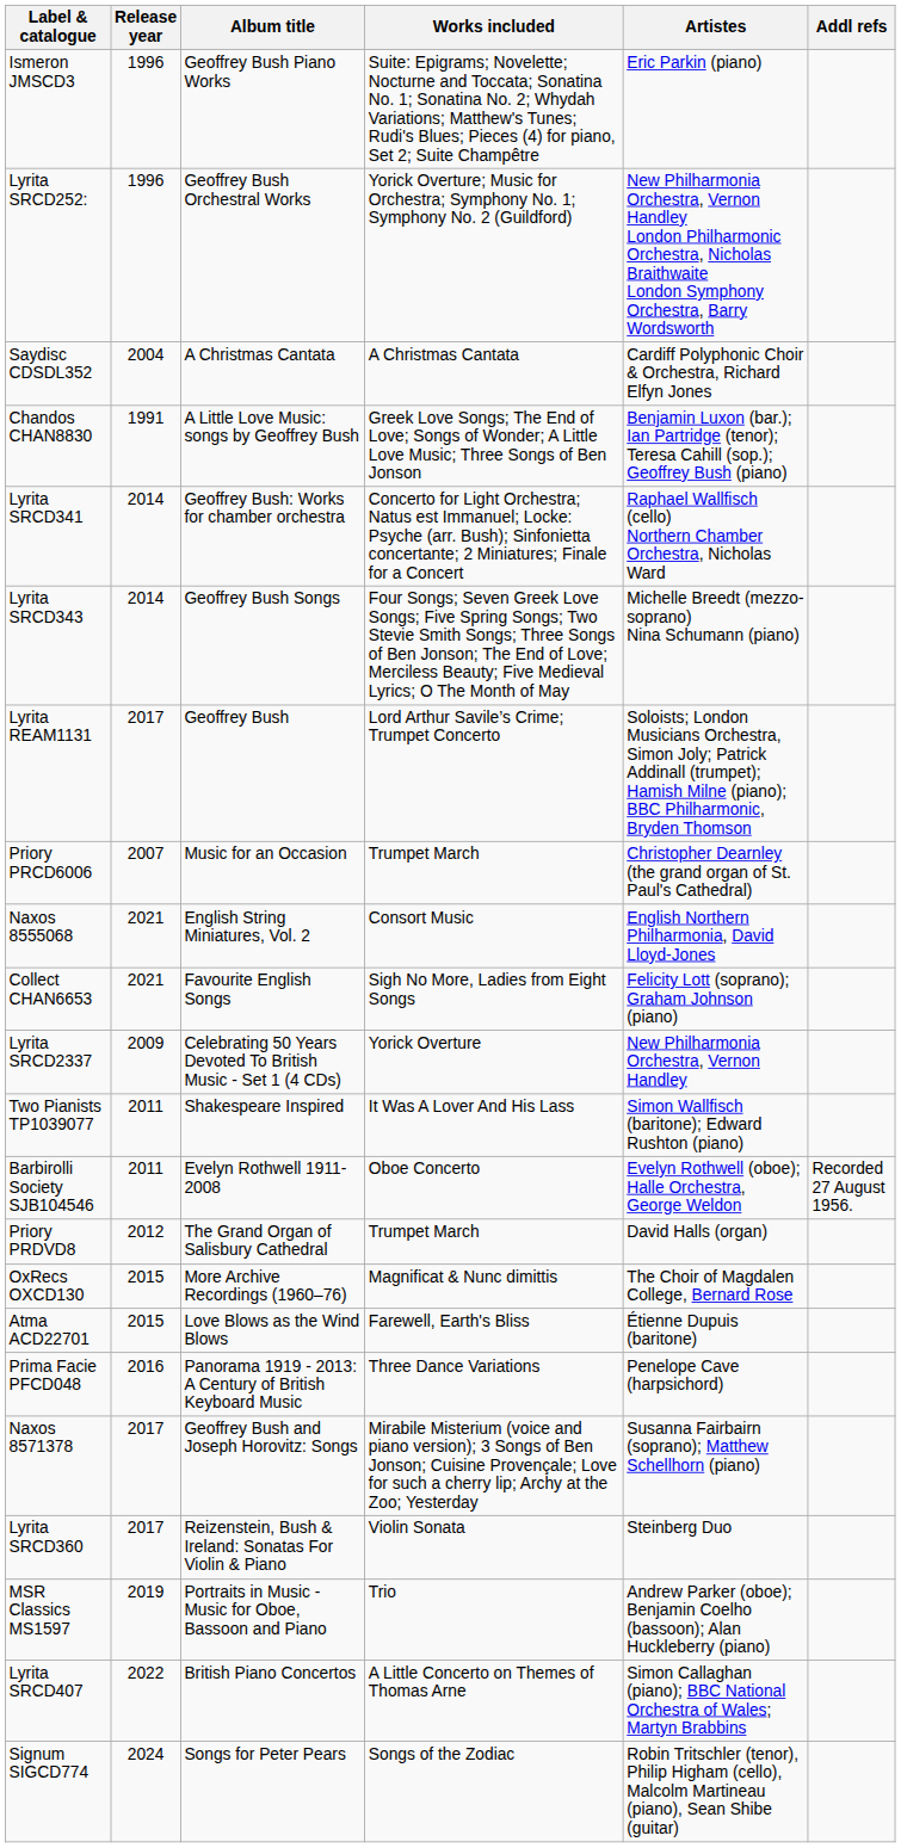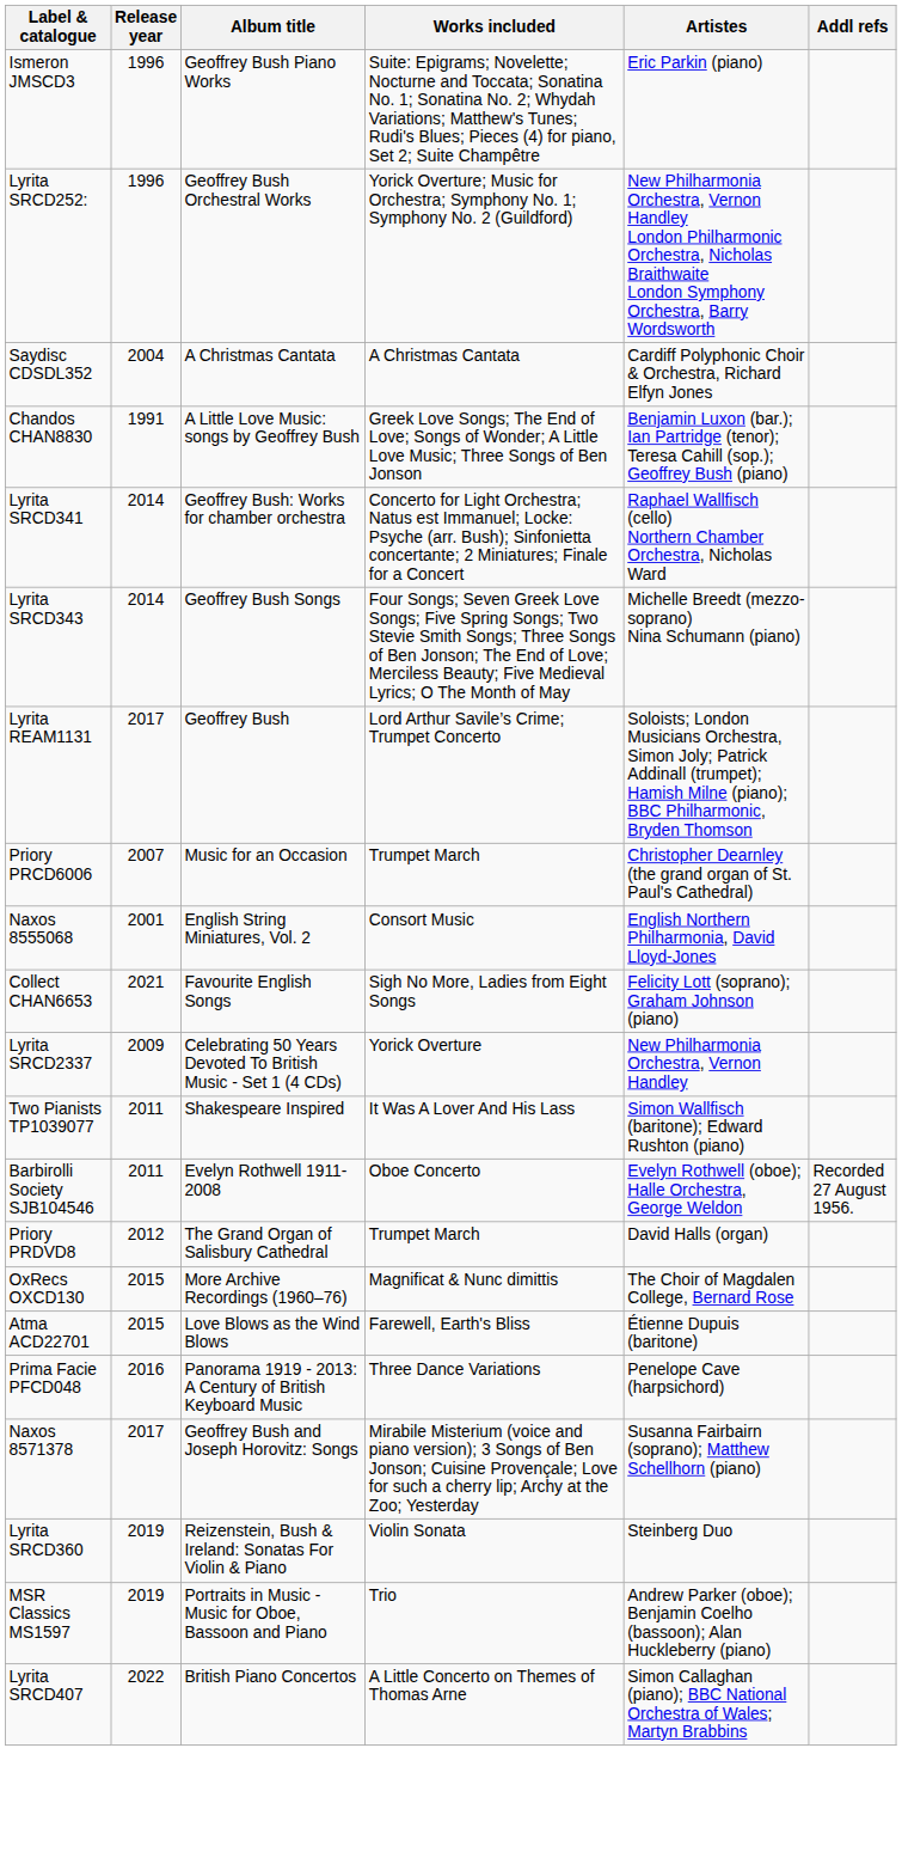Naxos 8555068 | Release year: 2021 -> 2001
Lyrita SRCD360 | Release year: 2017 -> 2019
- row: Signum SIGCD774 | 2024 | Songs for Peter Pears | Songs of the Zodiac | Robin Tritschler (tenor), Philip Higham (cello), Malcolm Martineau (piano), Sean Shibe (guitar)
